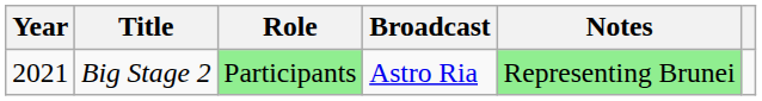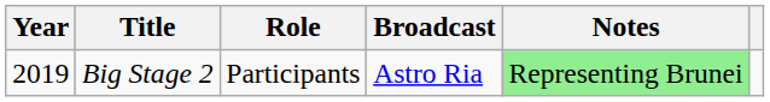Big Stage 2 | Year: 2021 -> 2019
Big Stage 2 | Role: lightgreen background -> no background
